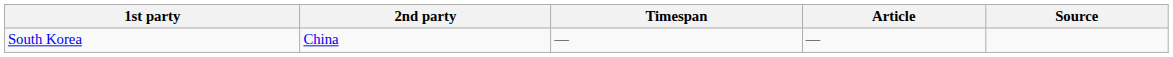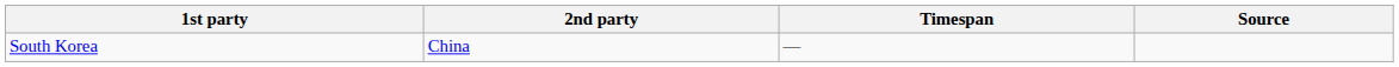- column: Article | —
